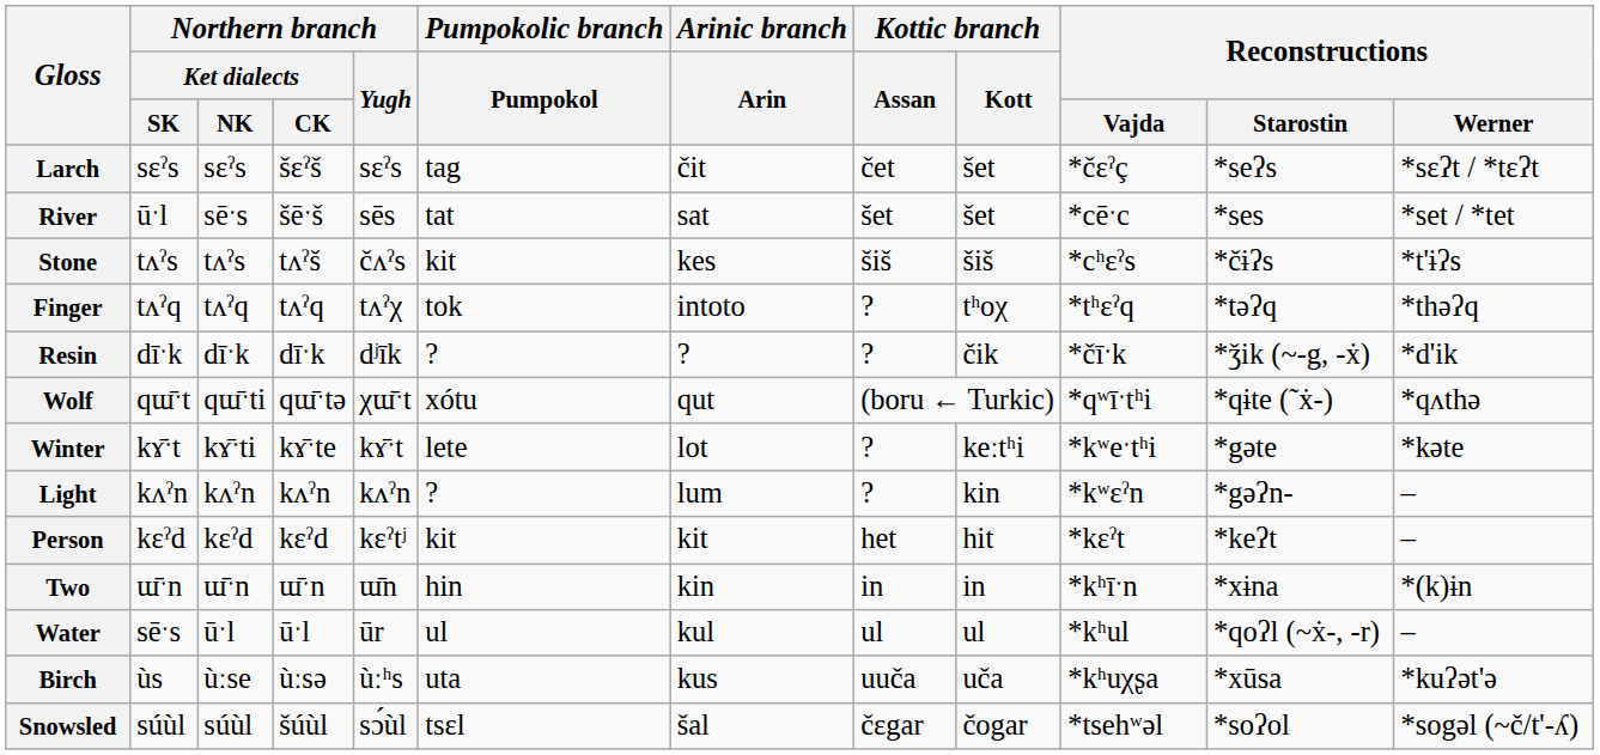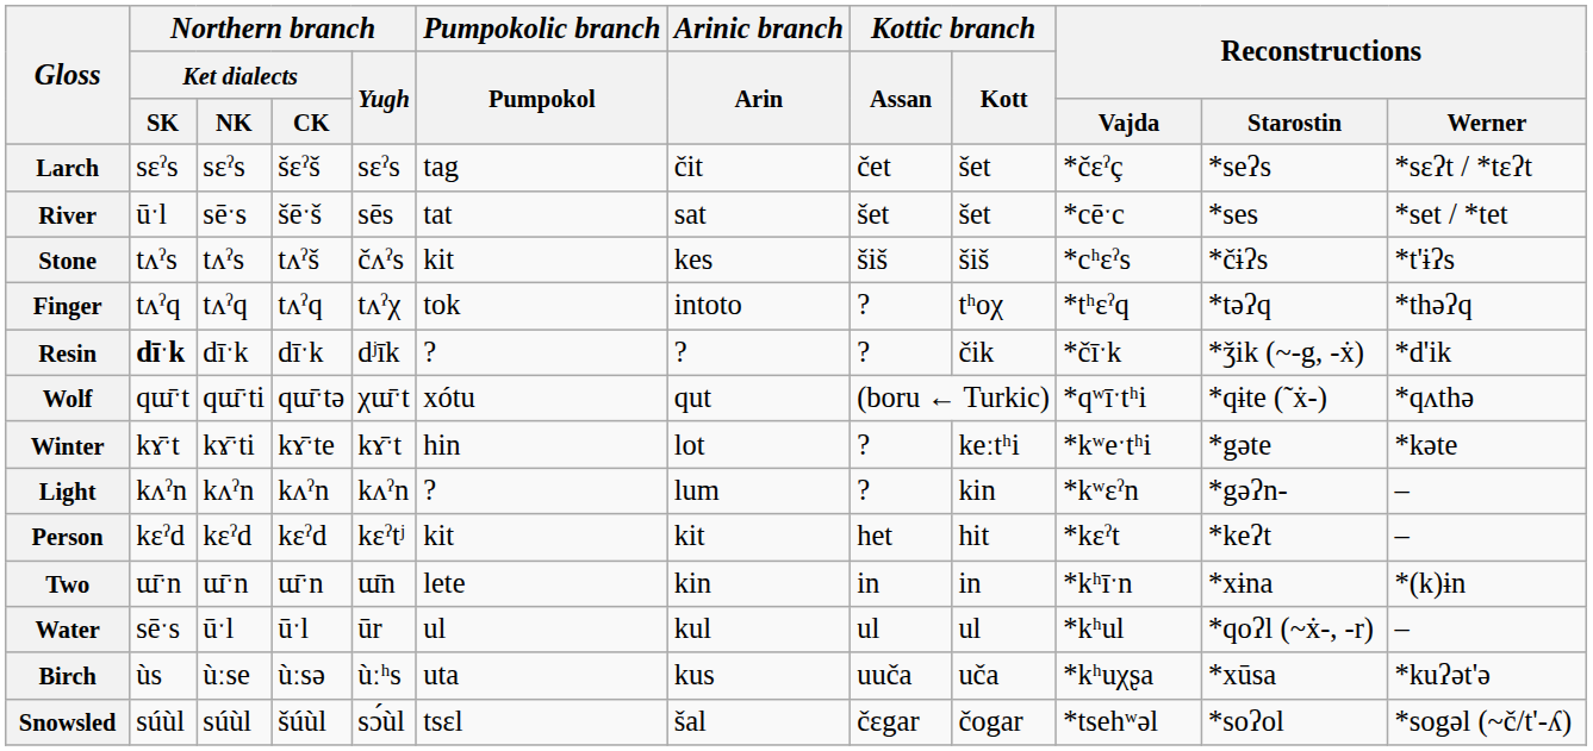Resin | Northern branch / Ket dialects / SK: normal -> bold
Winter | Pumpokolic branch / Pumpokol: lete -> hin
Two | Pumpokolic branch / Pumpokol: hin -> lete
